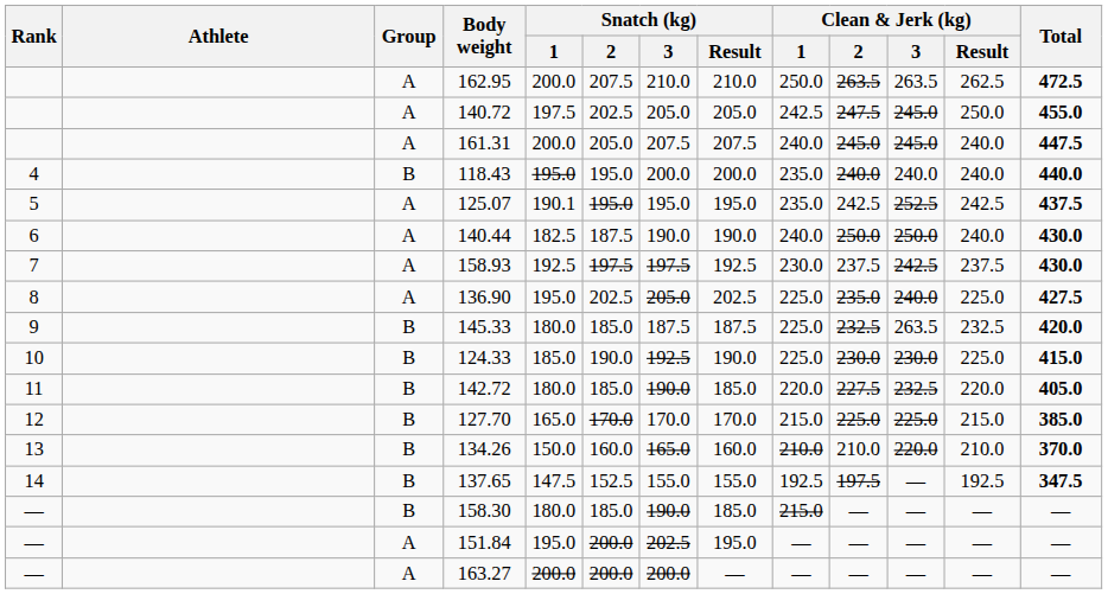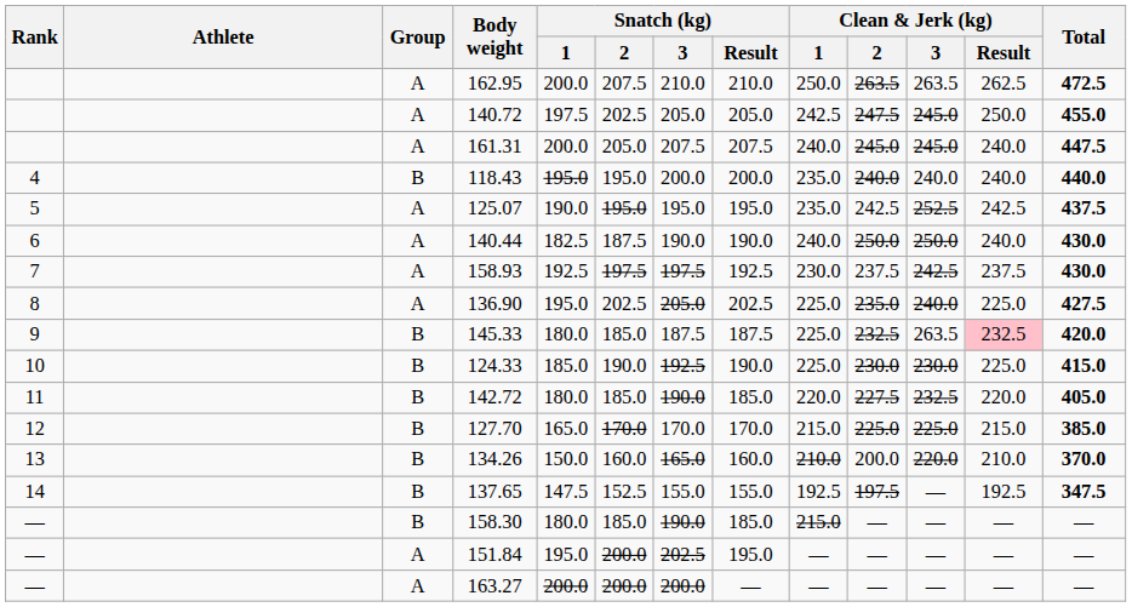125.07 | Snatch (kg) / 1: 190.1 -> 190.0
145.33 | Clean & Jerk (kg) / Result: no background -> pink background
134.26 | Clean & Jerk (kg) / 2: 210.0 -> 200.0
